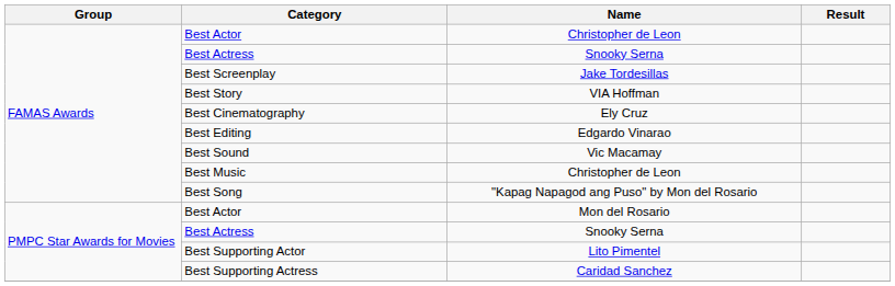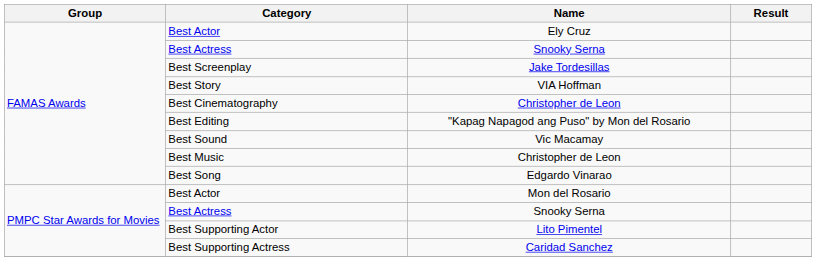FAMAS Awards / Best Actor | Name: Christopher de Leon -> Ely Cruz
Best Cinematography | Name: Ely Cruz -> Christopher de Leon
Best Editing | Name: Edgardo Vinarao -> "Kapag Napagod ang Puso" by Mon del Rosario
Best Song | Name: "Kapag Napagod ang Puso" by Mon del Rosario -> Edgardo Vinarao
